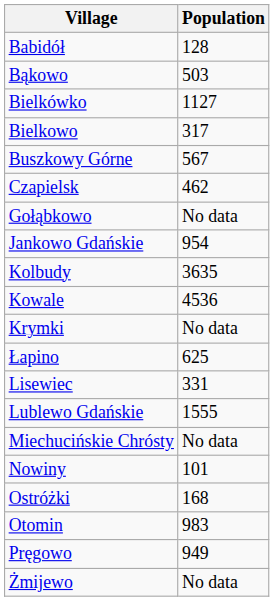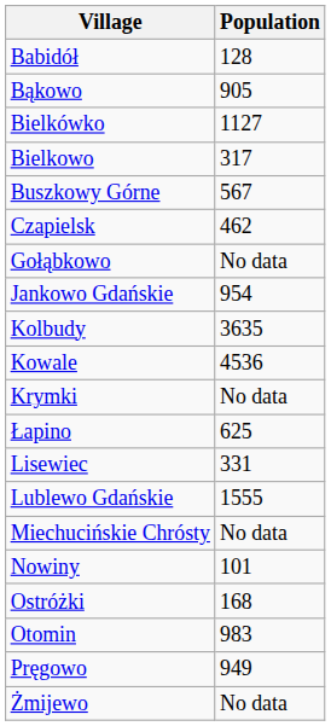Bąkowo | Population: 503 -> 905
